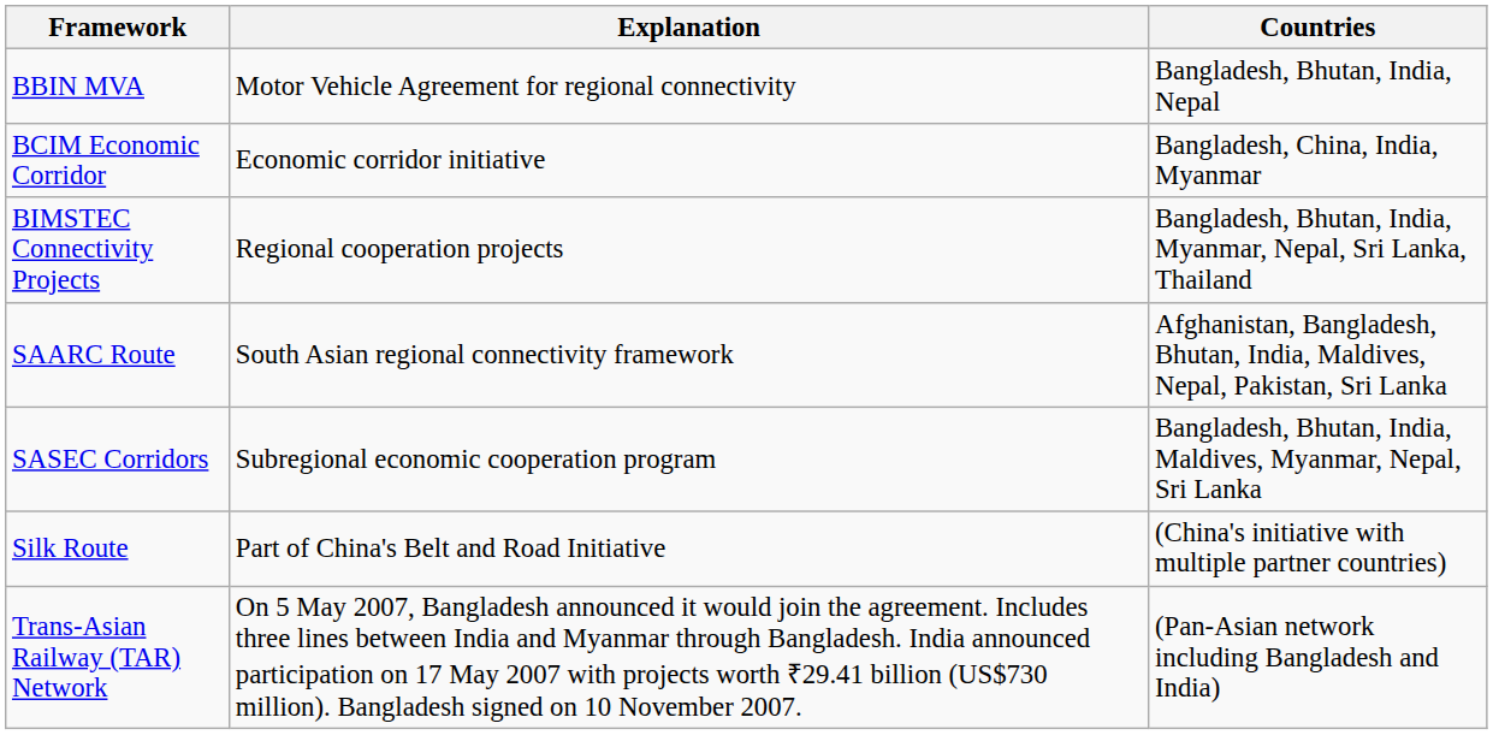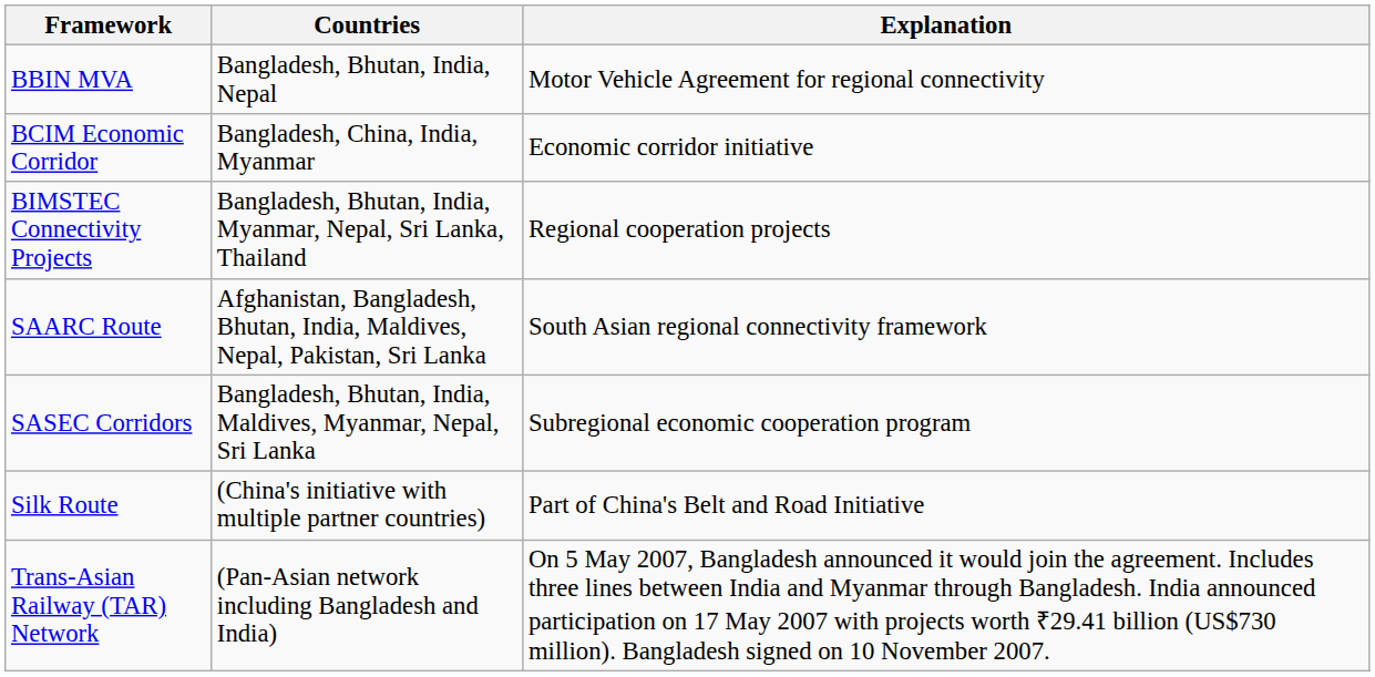columns swapped: Countries <-> Explanation
